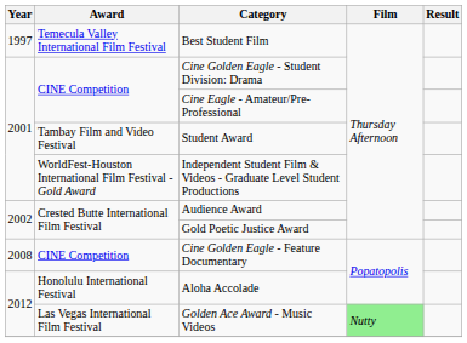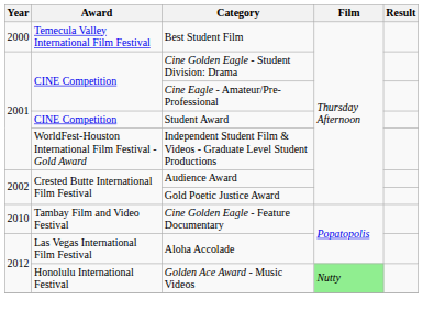Best Student Film | Year: 1997 -> 2000
Student Award | Award: Tambay Film and Video Festival -> CINE Competition
Cine Golden Eagle - Feature Documentary | Year: 2008 -> 2010
Cine Golden Eagle - Feature Documentary | Award: CINE Competition -> Tambay Film and Video Festival
Aloha Accolade | Award: Honolulu International Festival -> Las Vegas International Film Festival
Golden Ace Award - Music Videos | Award: Las Vegas International Film Festival -> Honolulu International Festival
